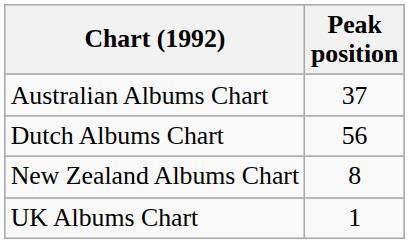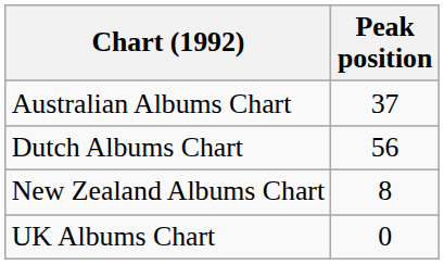UK Albums Chart | Peak position: 1 -> 0
